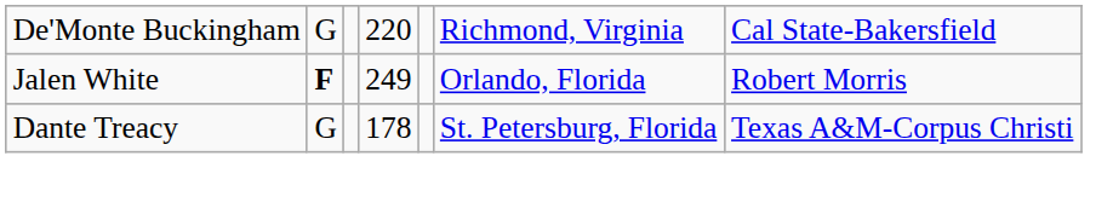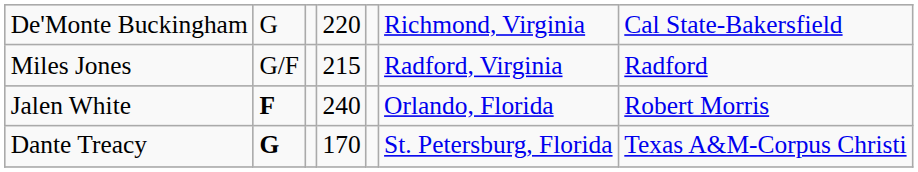+ row: Miles Jones | G/F | 215 | Radford, Virginia | Radford
Jalen White | column 4: 249 -> 240
Dante Treacy | column 2: normal -> bold
Dante Treacy | column 4: 178 -> 170
